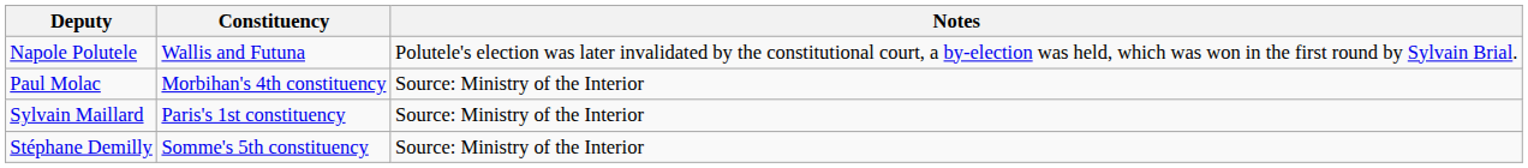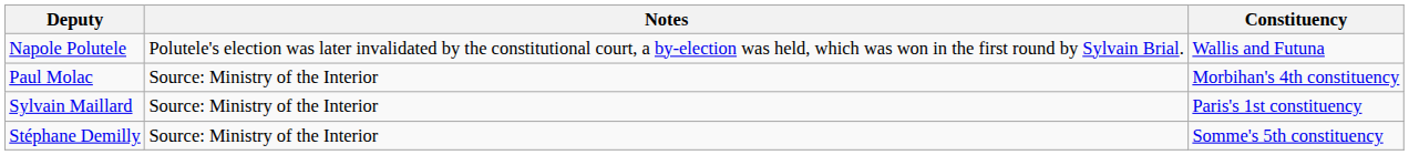columns swapped: Constituency <-> Notes
